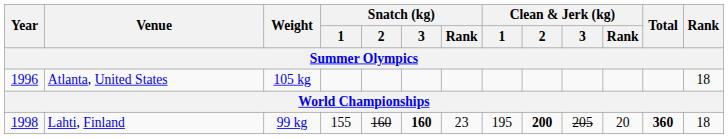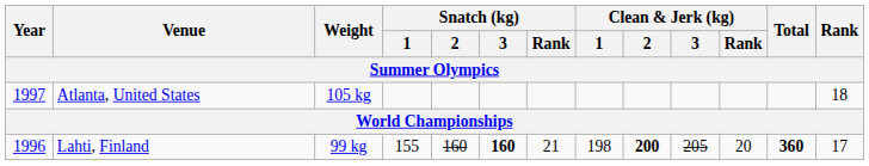Atlanta, United States | Year: 1996 -> 1997
Lahti, Finland | Year: 1998 -> 1996
Lahti, Finland | Snatch (kg) / Rank: 23 -> 21
Lahti, Finland | Clean & Jerk (kg) / 1: 195 -> 198
Lahti, Finland | Rank: 18 -> 17
